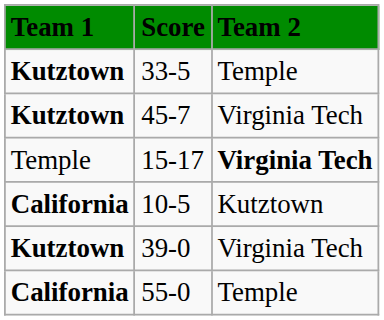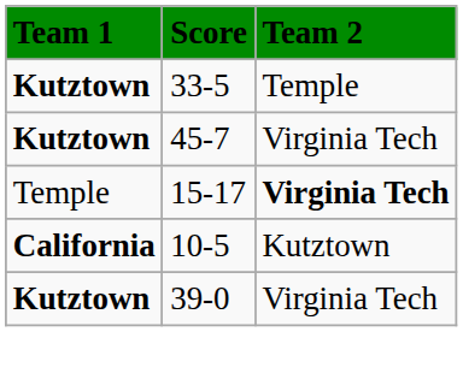- row: California | 55-0 | Temple
